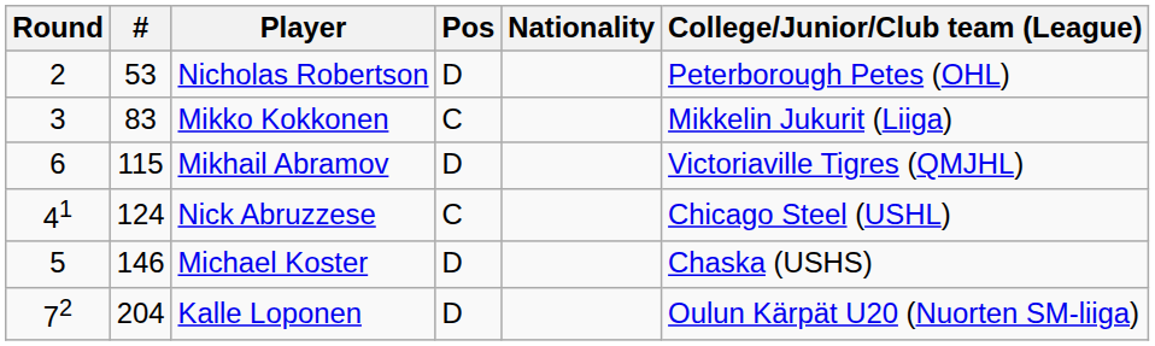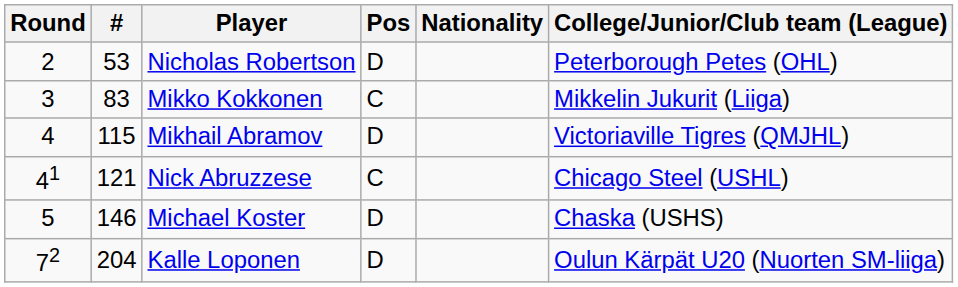Mikhail Abramov | Round: 6 -> 4
Nick Abruzzese | #: 124 -> 121
